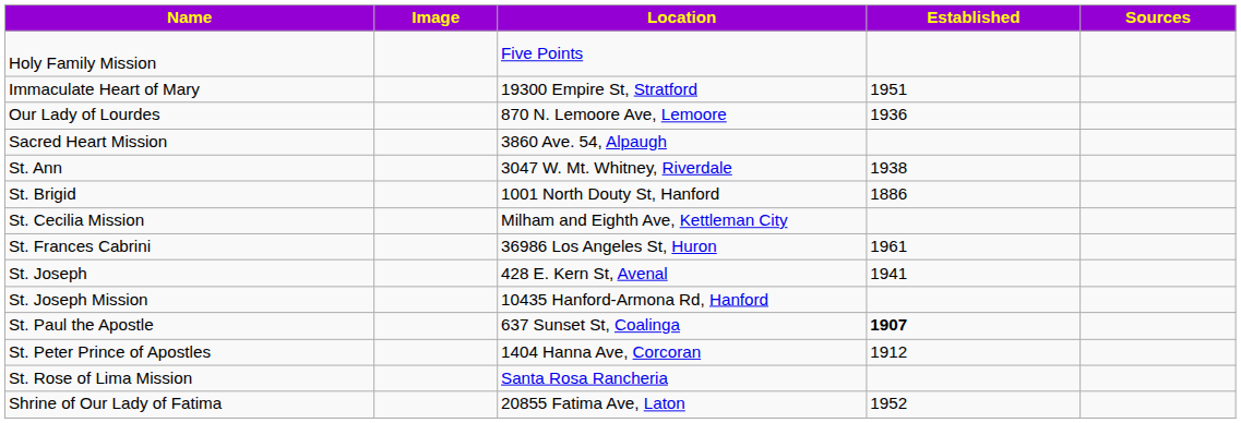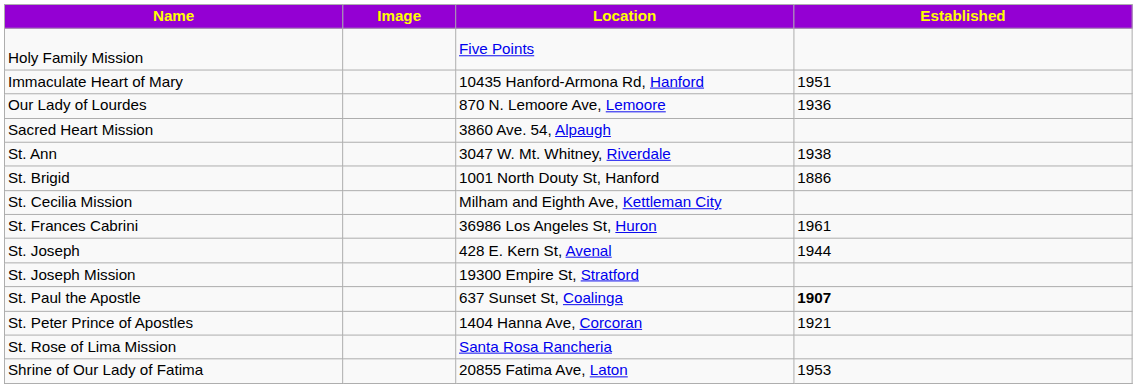- column: Sources
Immaculate Heart of Mary | Location: 19300 Empire St, Stratford -> 10435 Hanford-Armona Rd, Hanford
St. Joseph | Established: 1941 -> 1944
St. Joseph Mission | Location: 10435 Hanford-Armona Rd, Hanford -> 19300 Empire St, Stratford
St. Peter Prince of Apostles | Established: 1912 -> 1921
Shrine of Our Lady of Fatima | Established: 1952 -> 1953
